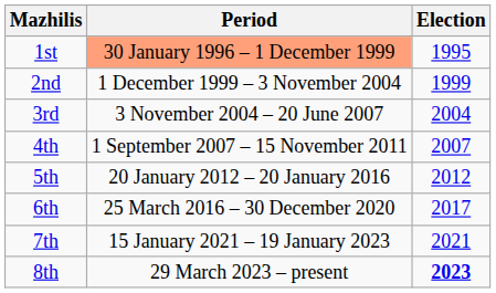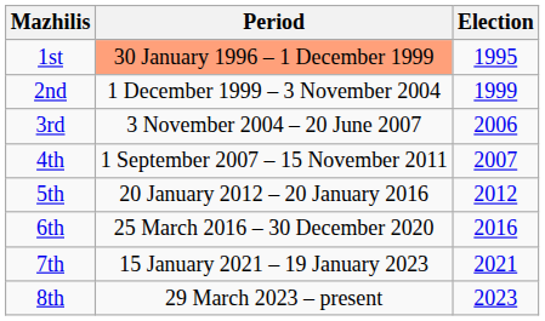3rd | Election: 2004 -> 2006
6th | Election: 2017 -> 2016
8th | Election: bold -> normal
